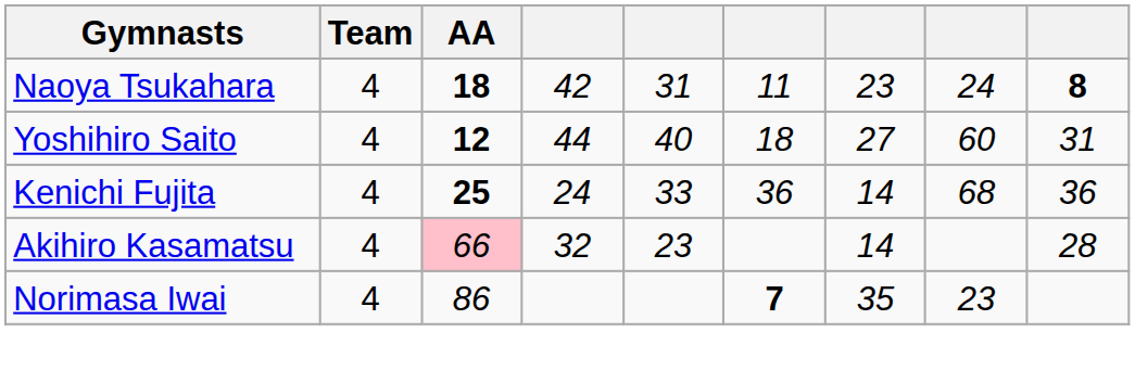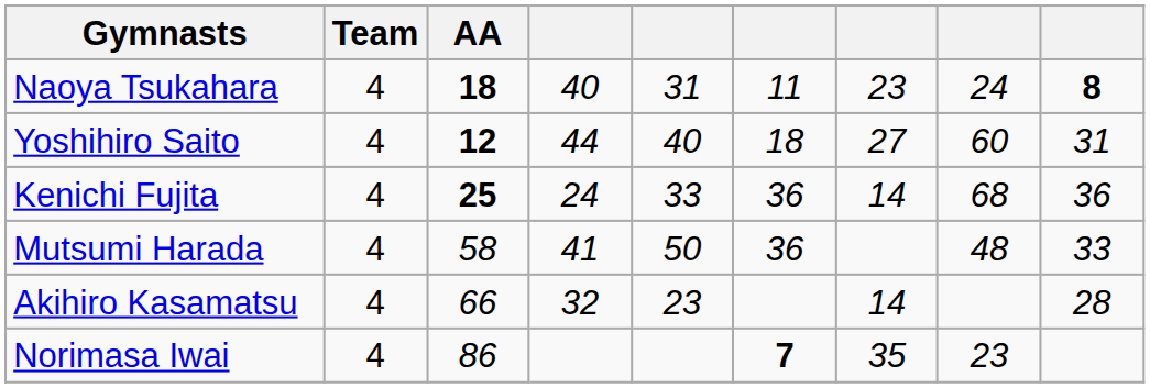Naoya Tsukahara | column 4: 42 -> 40
+ row: Mutsumi Harada | 4 | 58 | 41 | 50 | 36 | 48 | 33
Akihiro Kasamatsu | AA: pink background -> no background
